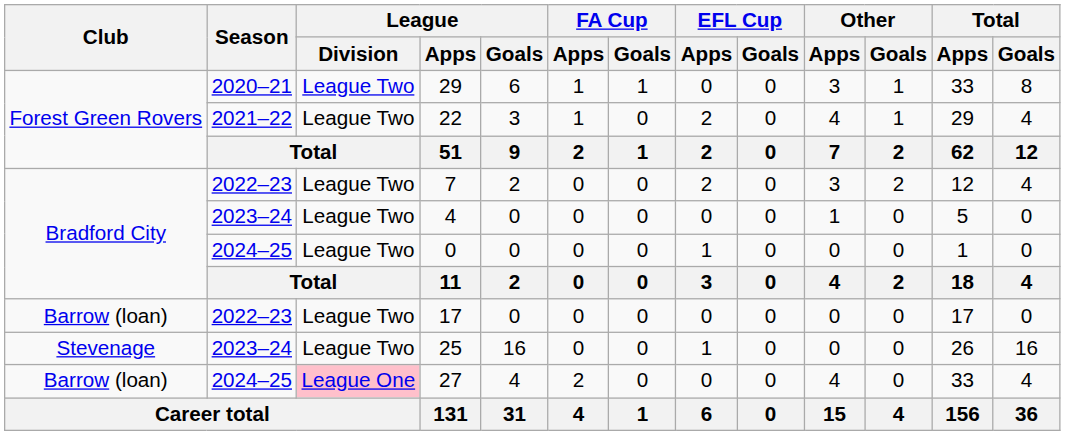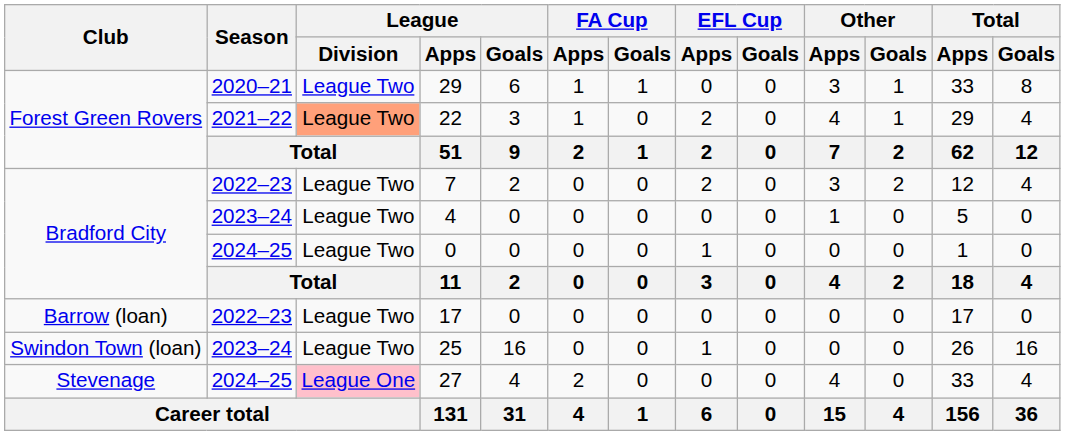22 | League / Division: no background -> lightsalmon background
25 | Club: Stevenage -> Swindon Town (loan)
27 | Club: Barrow (loan) -> Stevenage
